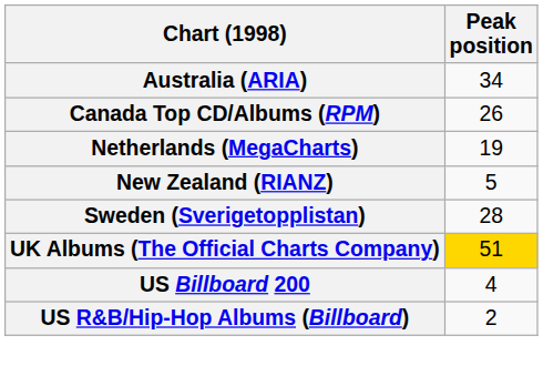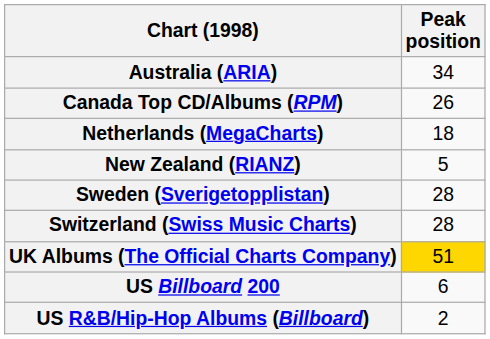Netherlands (MegaCharts) | Peak position: 19 -> 18
+ row: Switzerland (Swiss Music Charts) | 28
US Billboard 200 | Peak position: 4 -> 6
